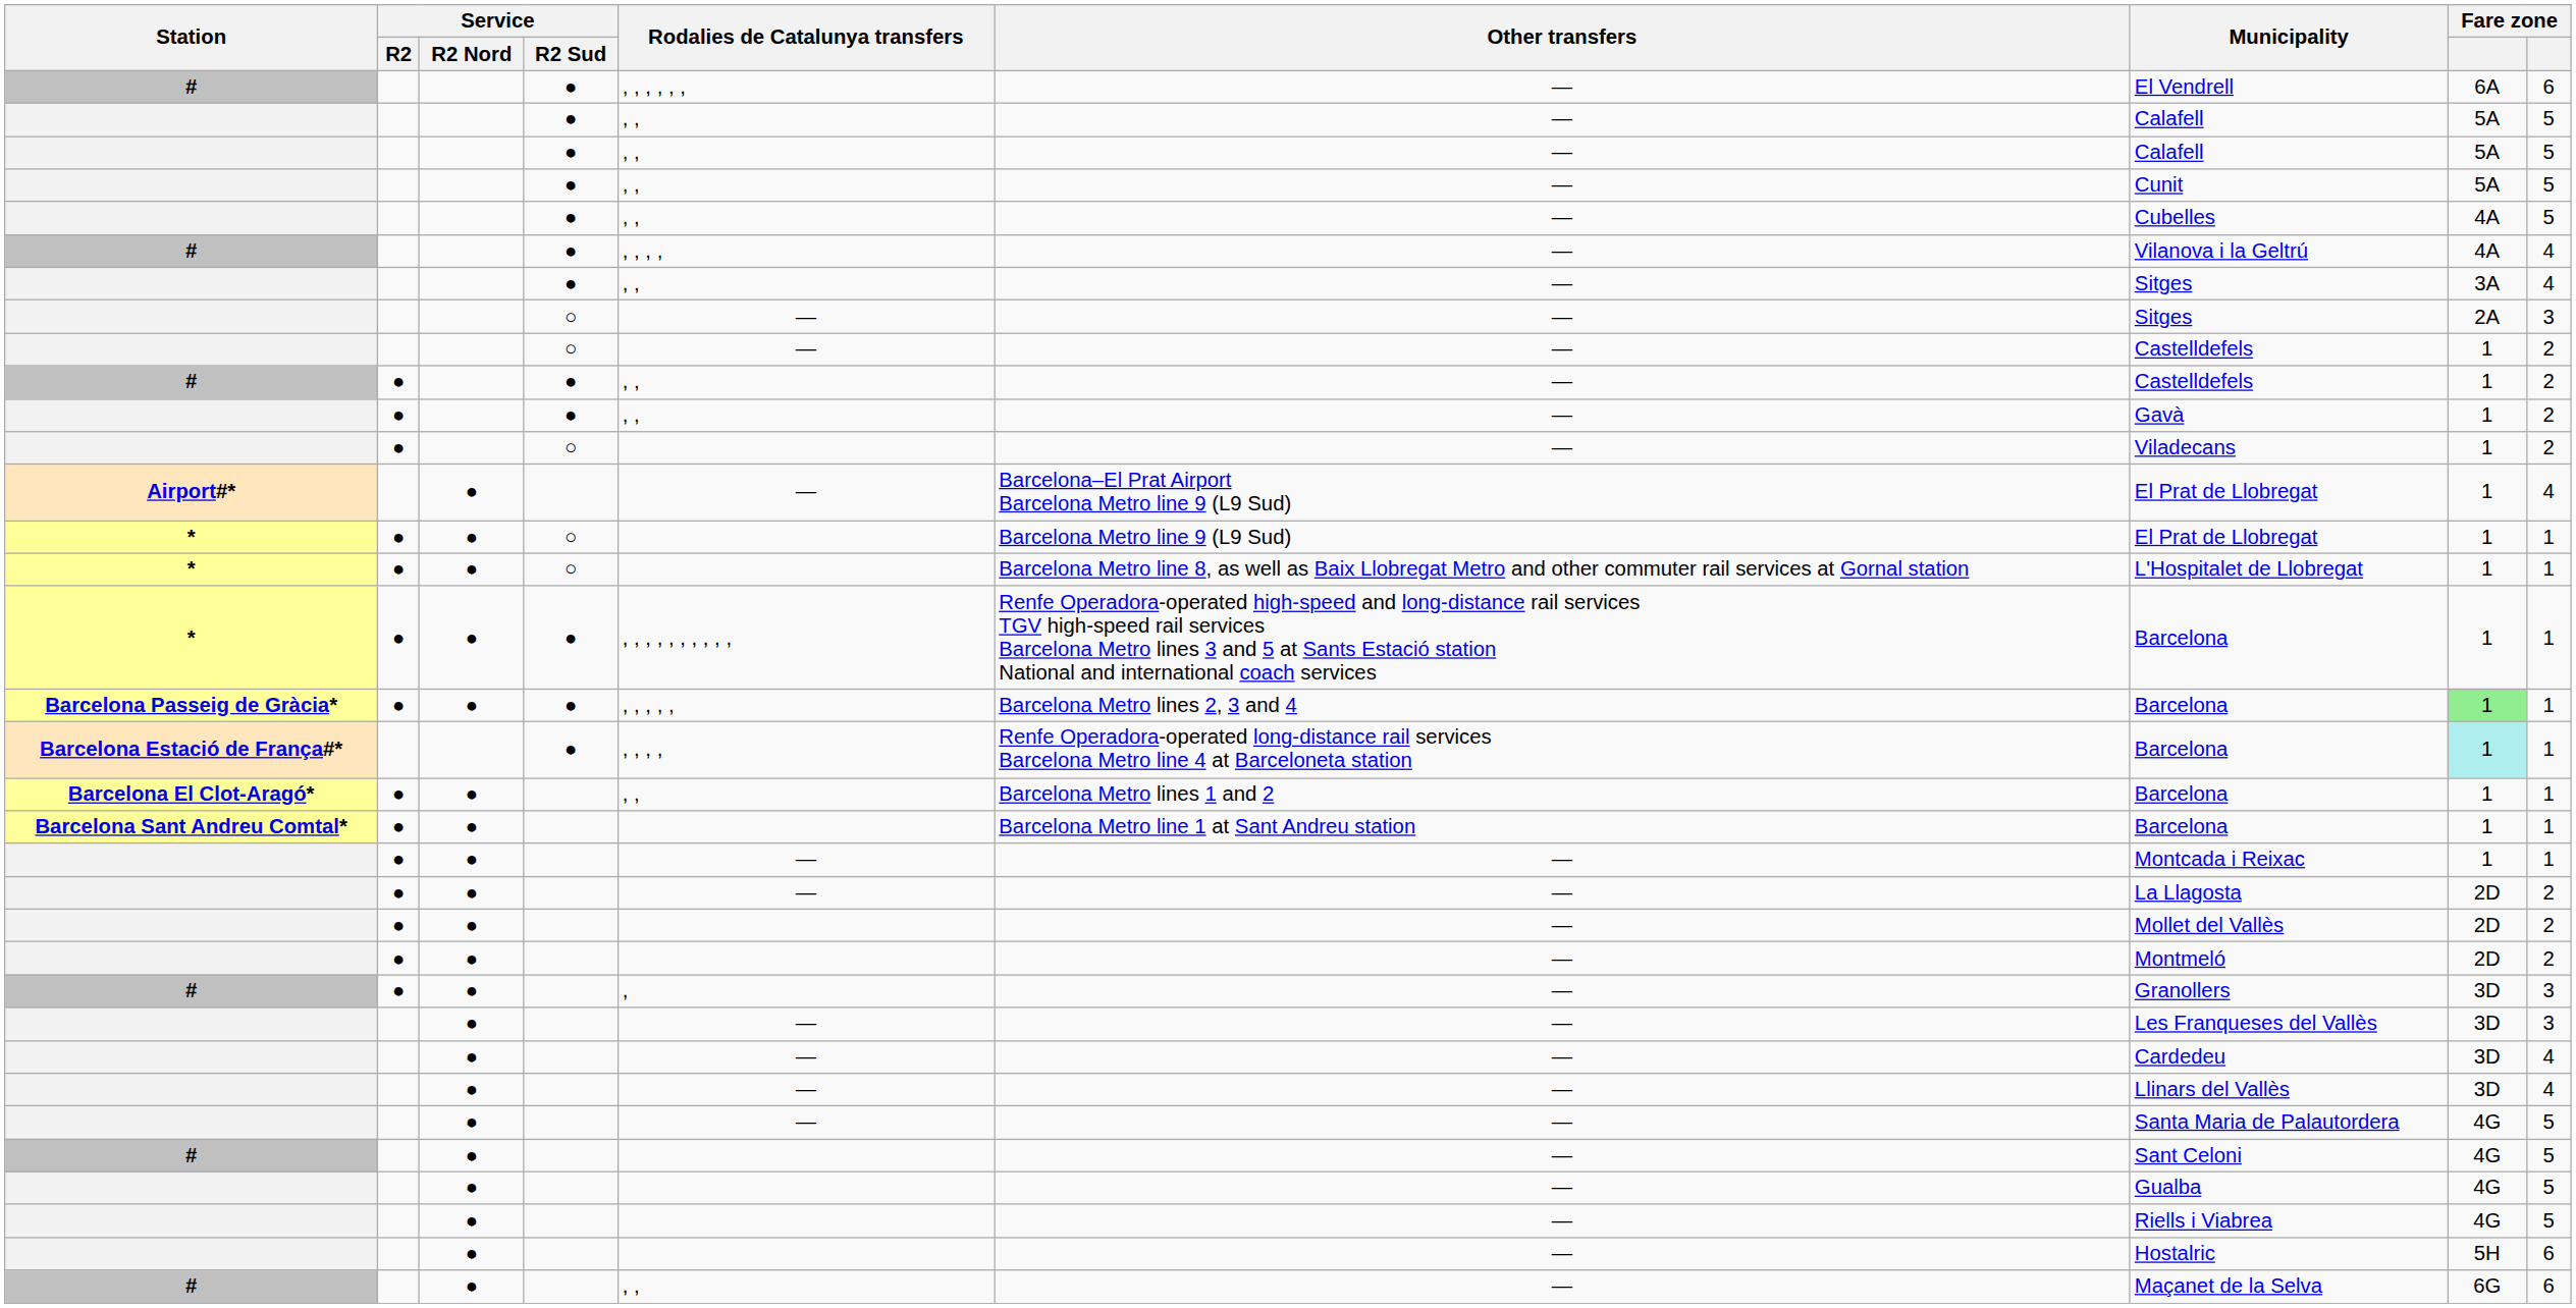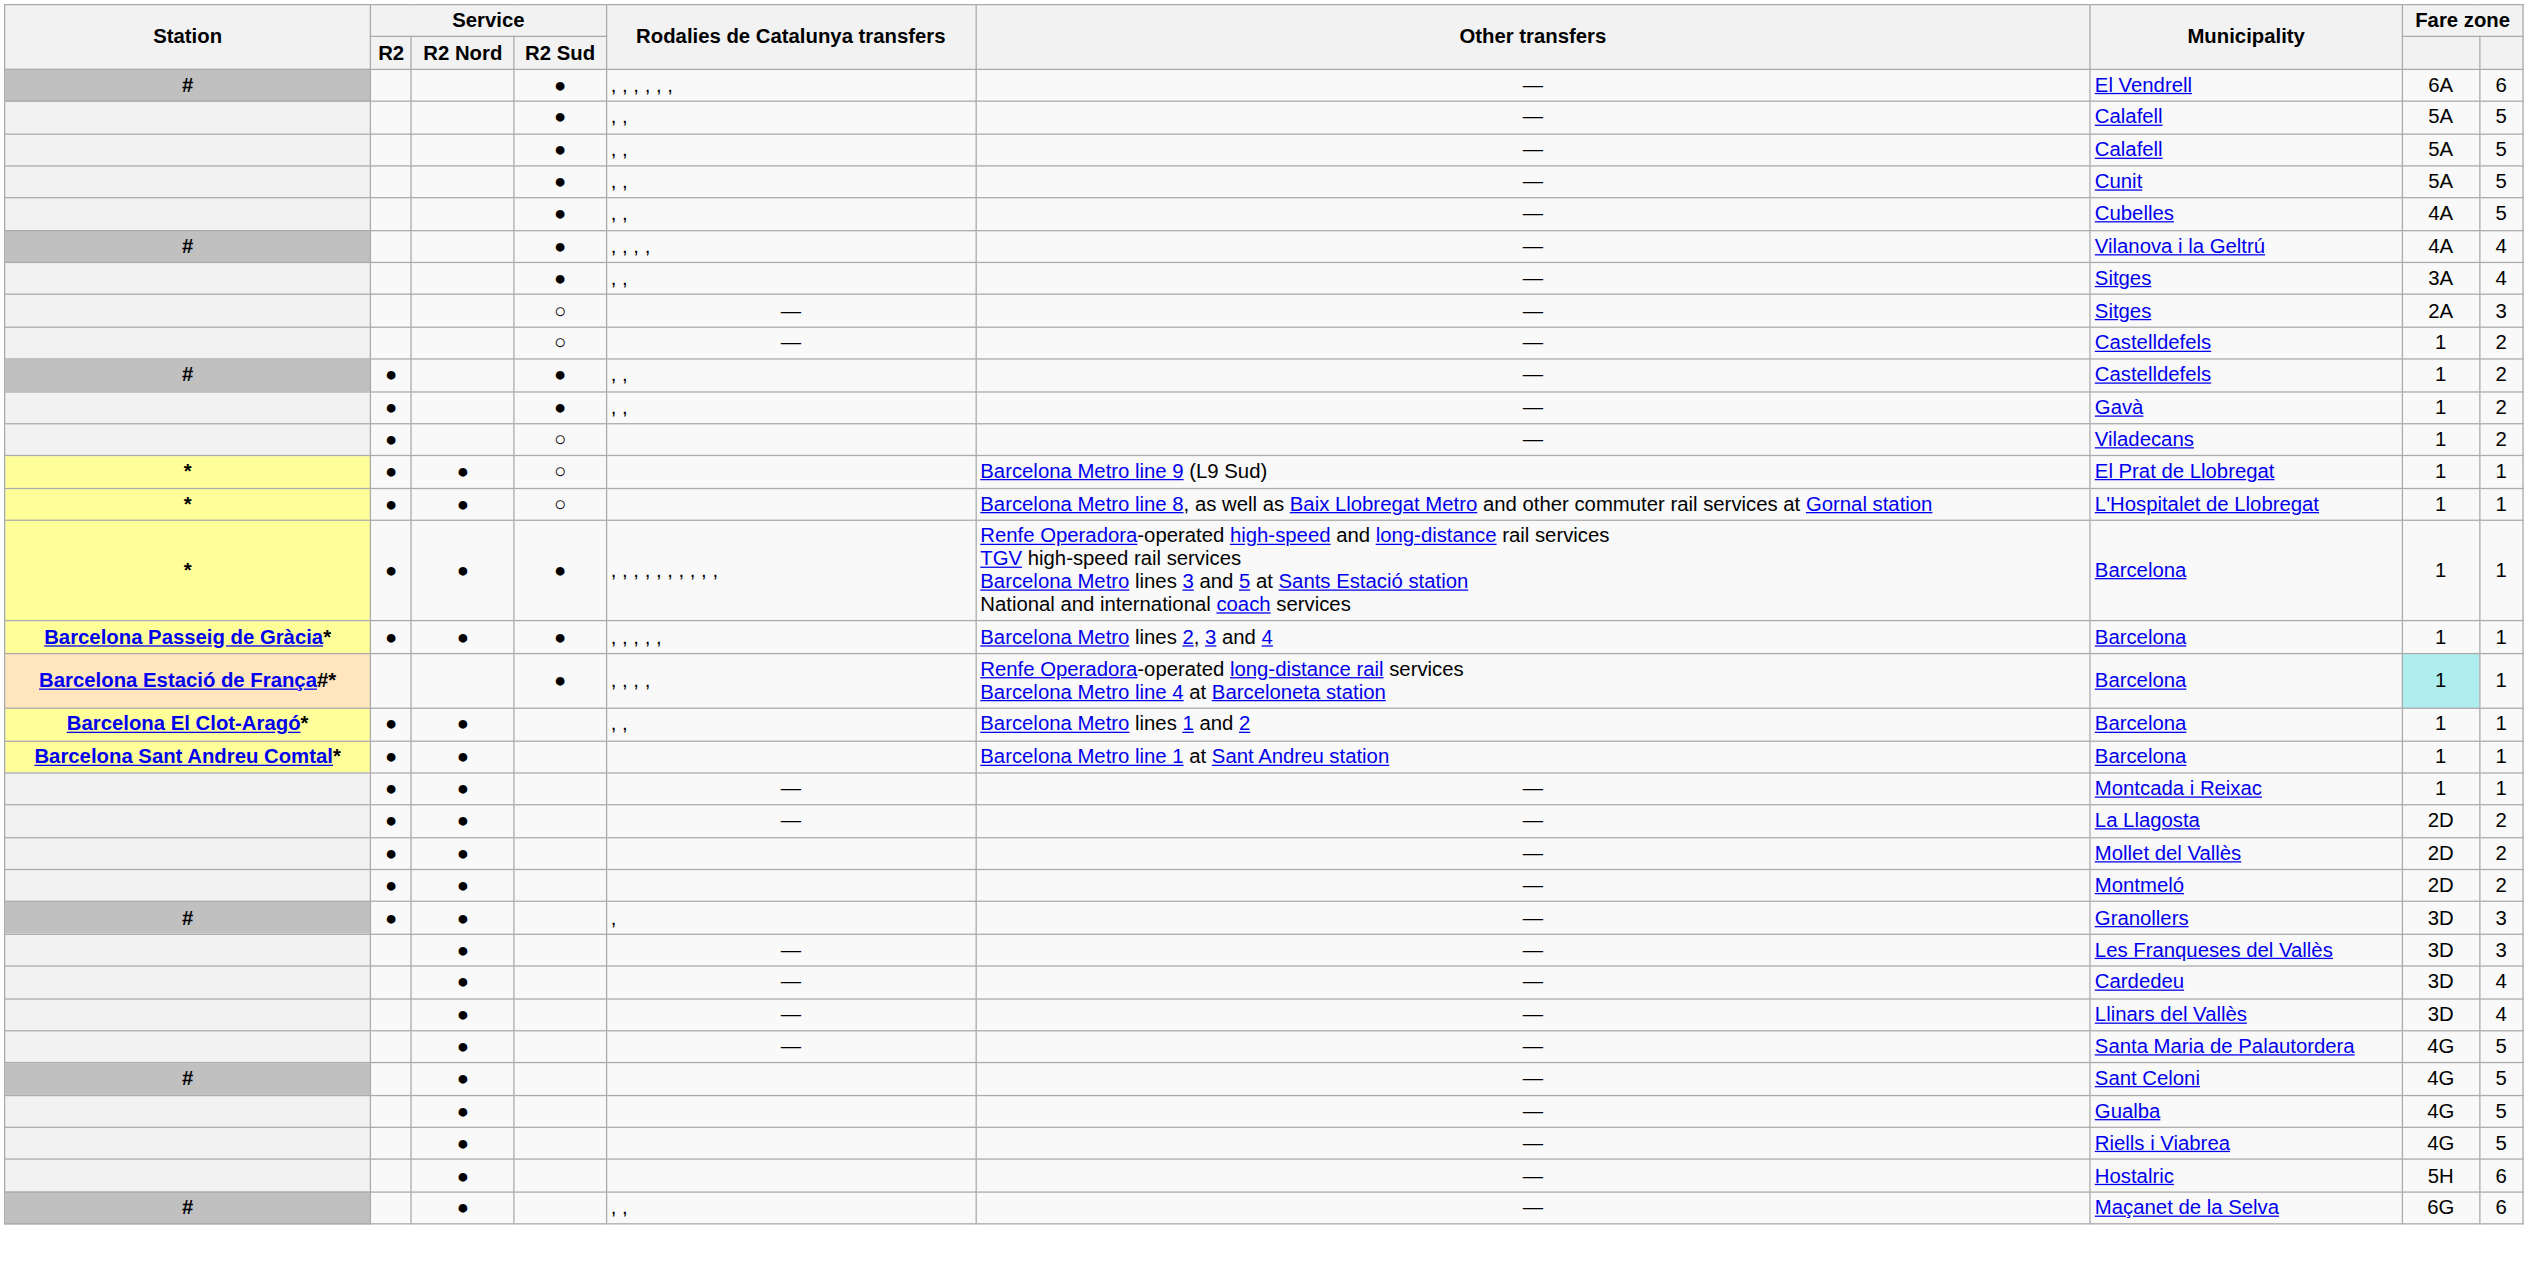- row: Airport#* | ● | — | Barcelona–El Prat Airport Barcelona Metro line 9 (L9 Sud) | El Prat de Llobregat | 1 | 4
Barcelona Passeig de Gràcia* | column 8: lightgreen background -> no background
